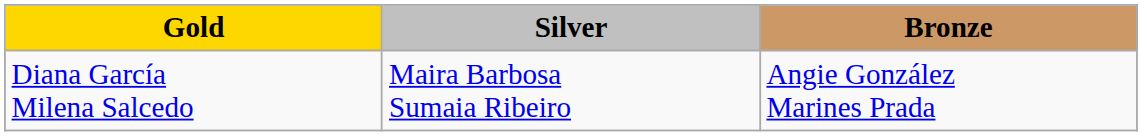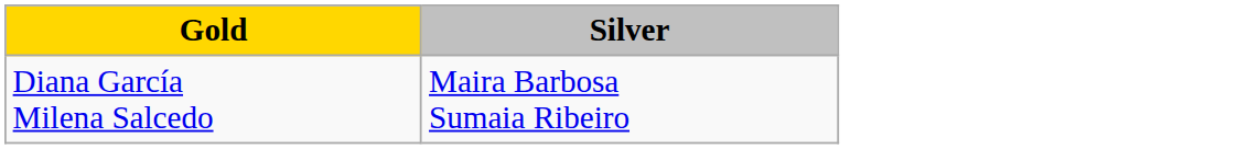- column: Bronze | Angie González Marines Prada
